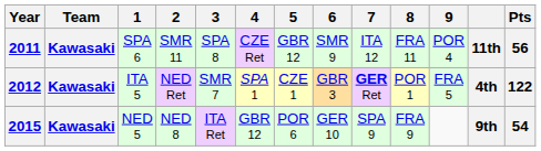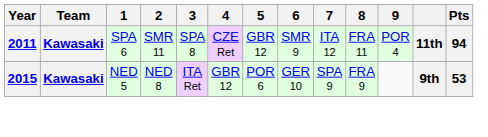2011 | Pts: 56 -> 94
- row: 2012 | Kawasaki | ITA 5 | NED Ret | SMR 7 | SPA 1 | CZE 1 | GBR 3 | GER Ret | POR 1 | FRA 5 | 4th | 122
2015 | Pts: 54 -> 53
